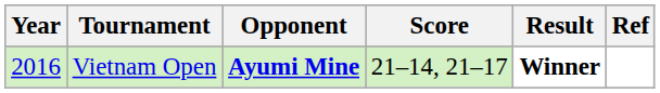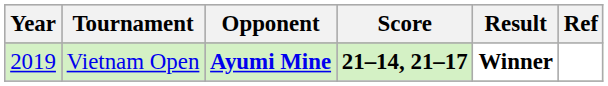Vietnam Open | Year: 2016 -> 2019
Vietnam Open | Score: normal -> bold
